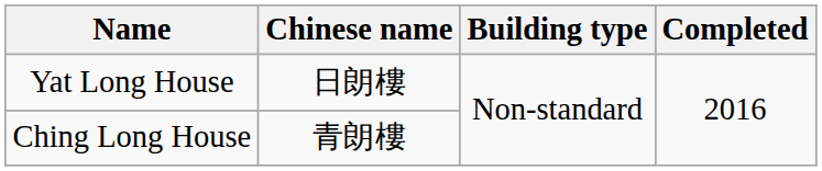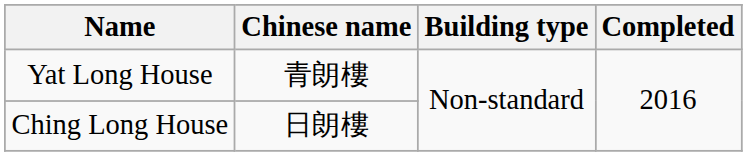Yat Long House | Chinese name: 日朗樓 -> 青朗樓
Ching Long House | Chinese name: 青朗樓 -> 日朗樓
